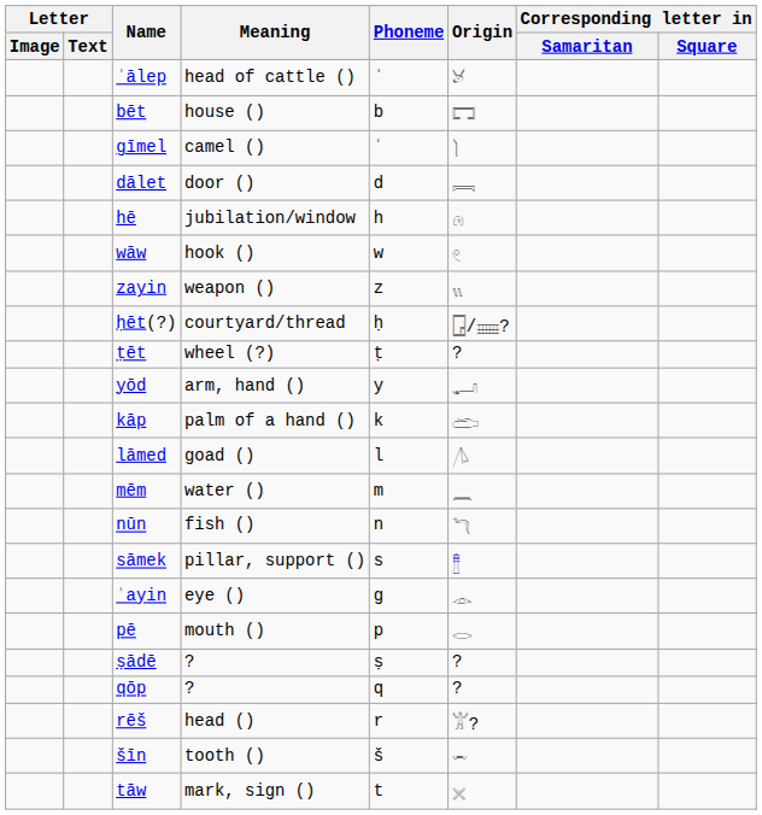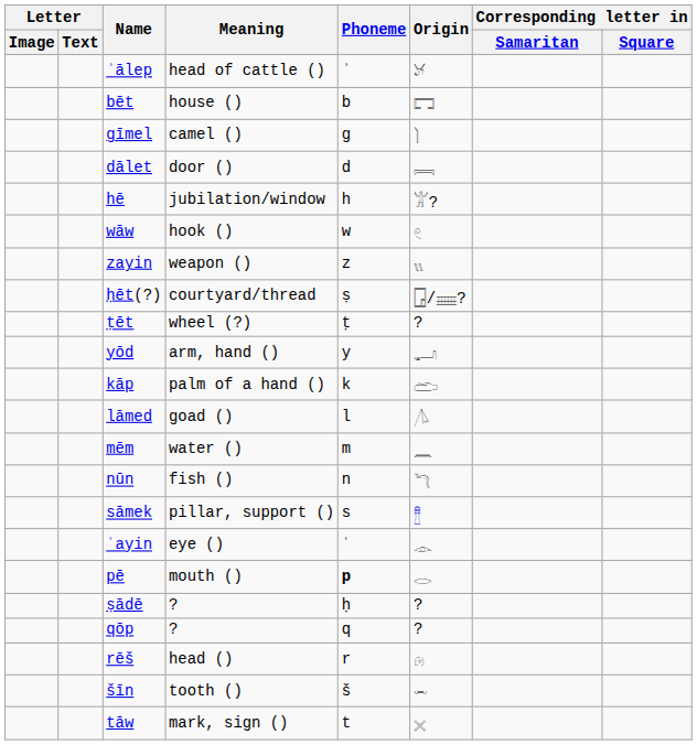gīmel | Phoneme: ʿ -> g
hē | Origin: 𓁶 -> 𓀠?
ḥēt(?) | Phoneme: ḥ -> ṣ
ʿayin | Phoneme: g -> ʿ
pē | Phoneme: normal -> bold
ṣādē | Phoneme: ṣ -> ḥ
rēš | Origin: 𓀠? -> 𓁶
